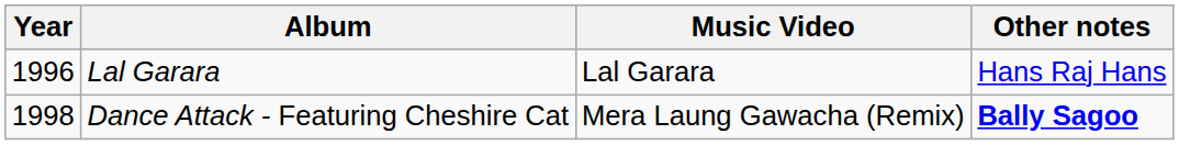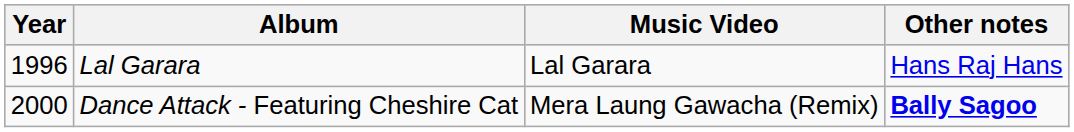Dance Attack - Featuring Cheshire Cat | Year: 1998 -> 2000
